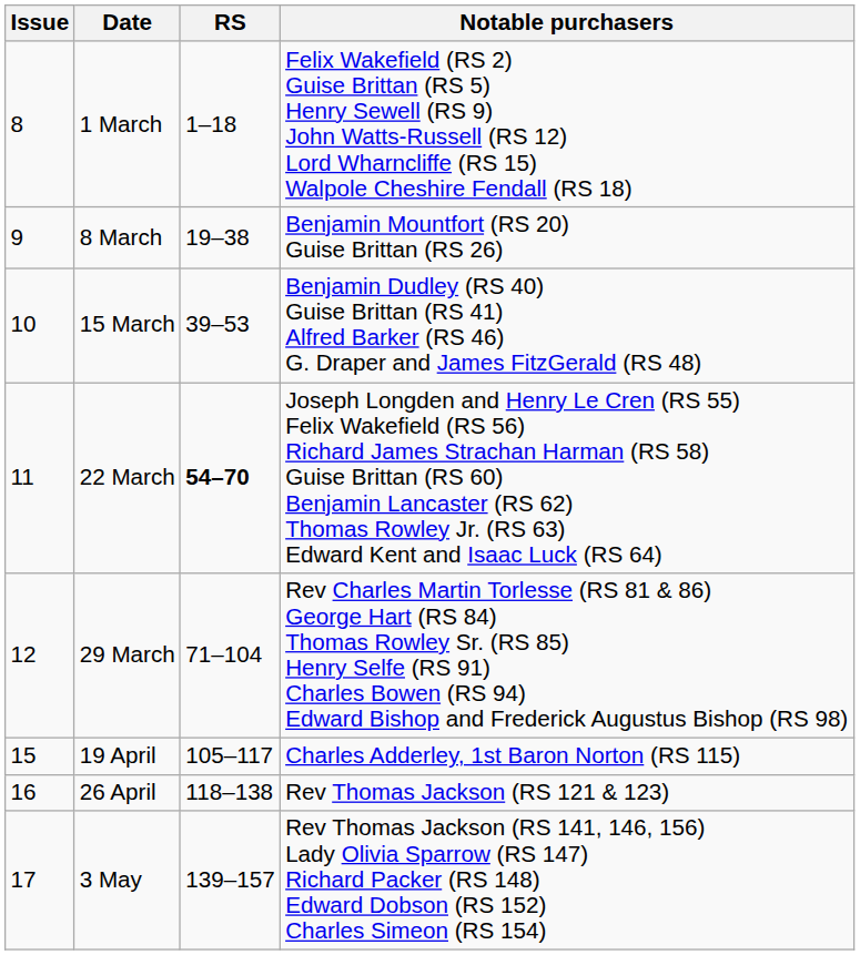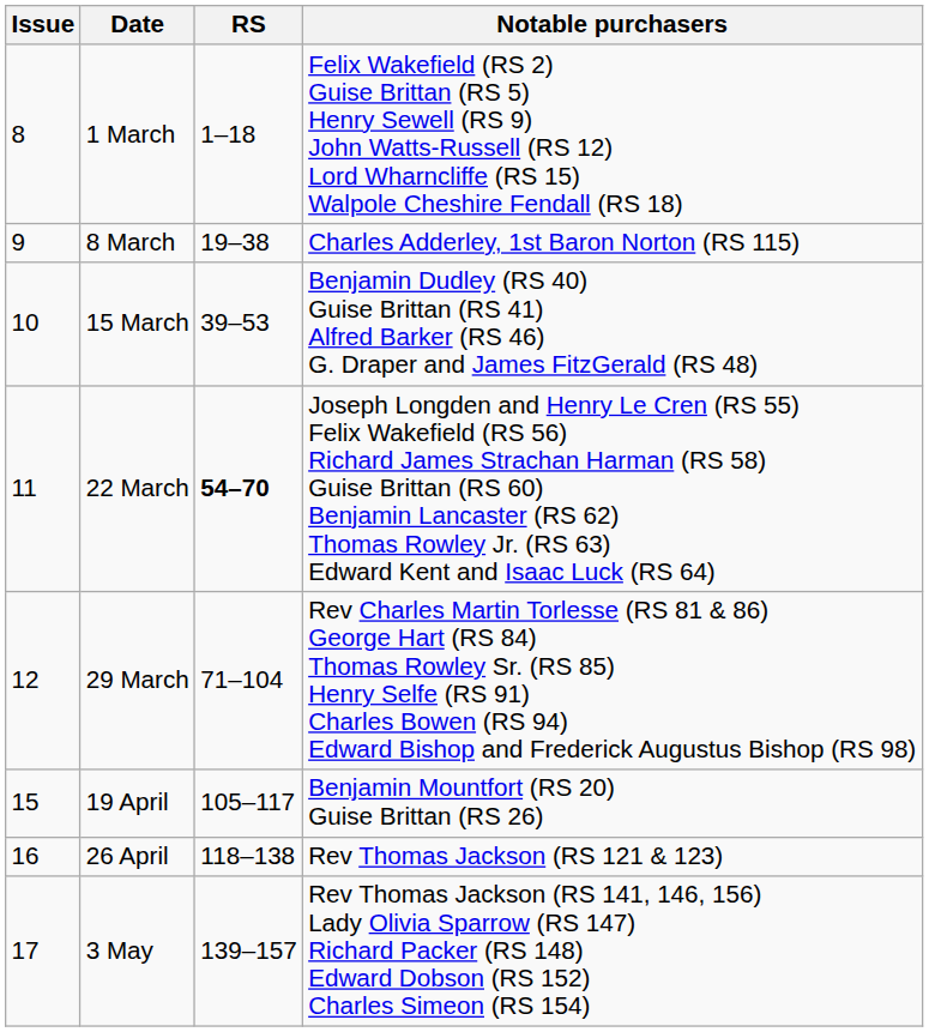8 March | Notable purchasers: Benjamin Mountfort (RS 20) Guise Brittan (RS 26) -> Charles Adderley, 1st Baron Norton (RS 115)
19 April | Notable purchasers: Charles Adderley, 1st Baron Norton (RS 115) -> Benjamin Mountfort (RS 20) Guise Brittan (RS 26)
